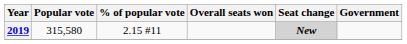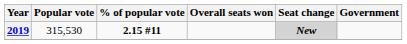2019 | Popular vote: 315,580 -> 315,530
2019 | % of popular vote: normal -> bold
